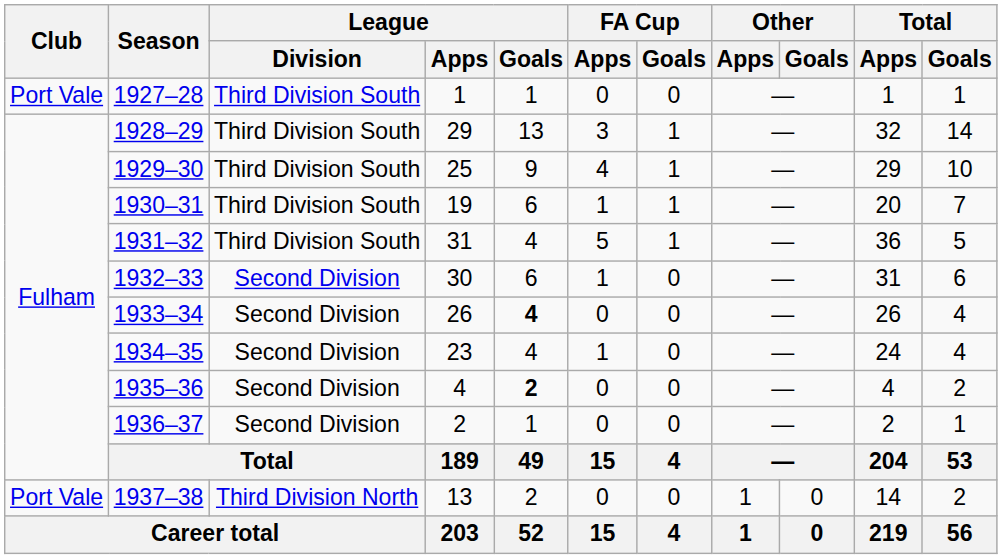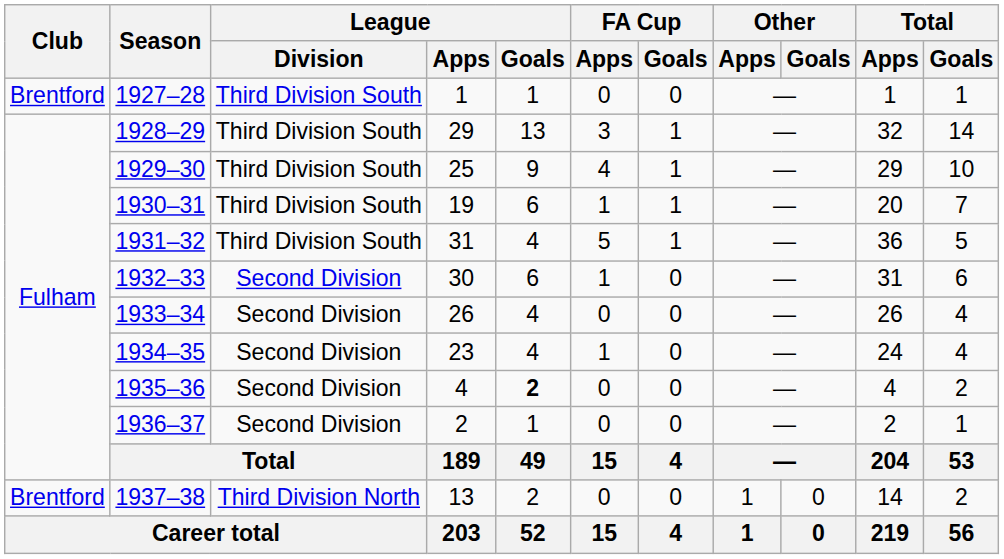1927–28 | Club: Port Vale -> Brentford
1933–34 | League / Goals: bold -> normal
1937–38 | Club: Port Vale -> Brentford
